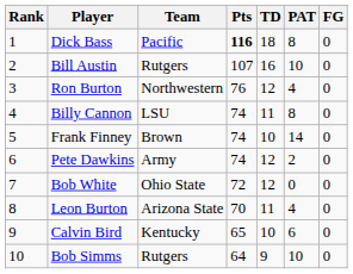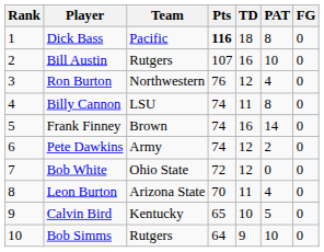Frank Finney | TD: 10 -> 16
Calvin Bird | PAT: 6 -> 5
